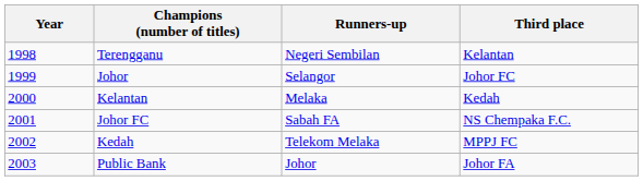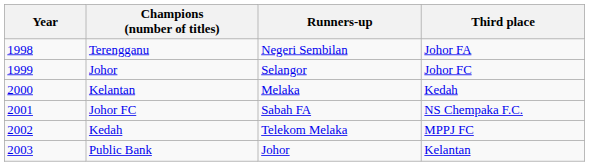Terengganu | Third place: Kelantan -> Johor FA
Public Bank | Third place: Johor FA -> Kelantan
